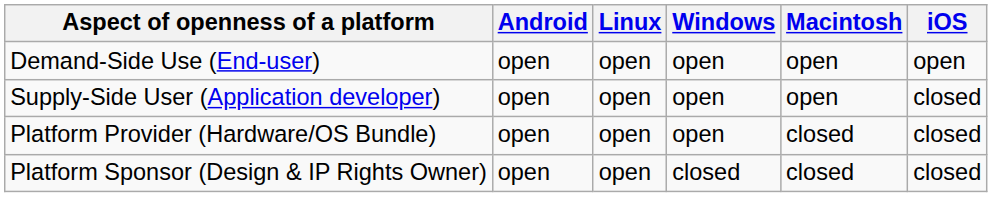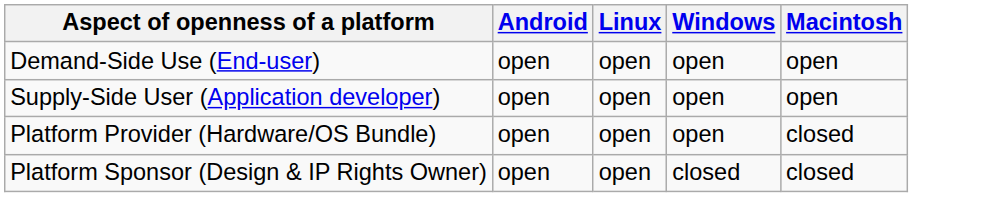- column: iOS | open | closed | closed | closed
